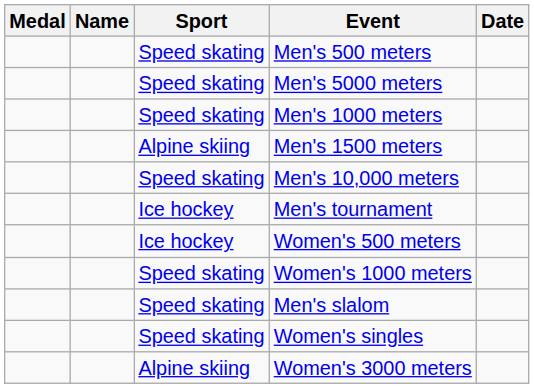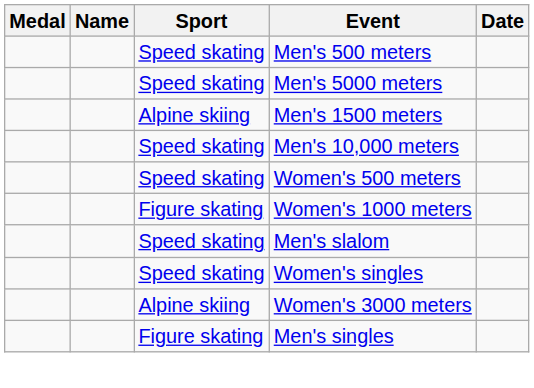- row: Speed skating | Men's 1000 meters
- row: Ice hockey | Men's tournament
Women's 500 meters | Sport: Ice hockey -> Speed skating
Women's 1000 meters | Sport: Speed skating -> Figure skating
+ row: Figure skating | Men's singles
